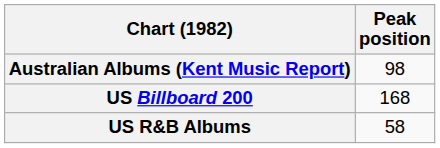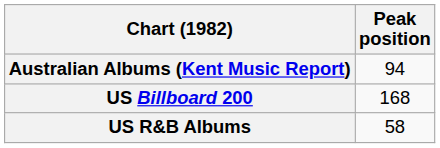Australian Albums (Kent Music Report) | Peak position: 98 -> 94
